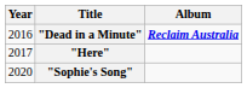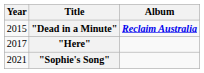"Dead in a Minute" | Year: 2016 -> 2015
"Sophie's Song" | Year: 2020 -> 2021
